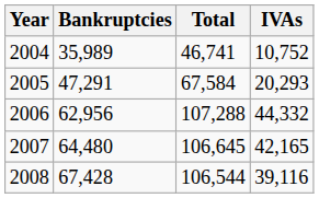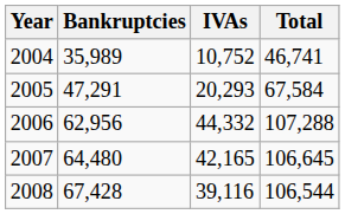columns swapped: IVAs <-> Total
